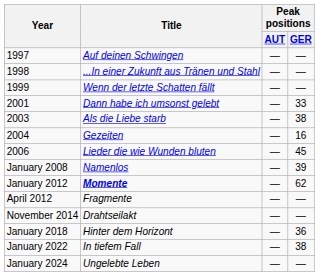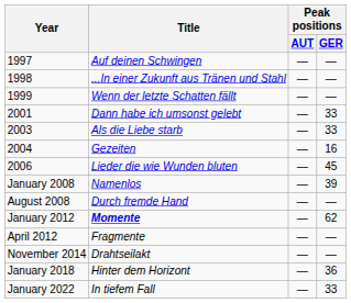2003 | Peak positions / GER: 38 -> 33
+ row: August 2008 | Durch fremde Hand | — | —
January 2022 | Peak positions / GER: 38 -> 33
- row: January 2024 | Ungelebte Leben | — | —
